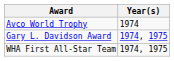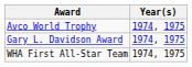Avco World Trophy | Year(s): 1974 -> 1974, 1975
